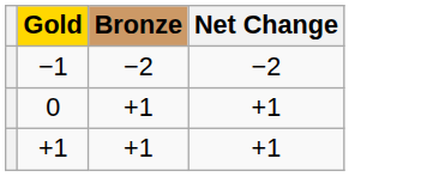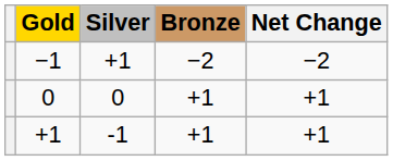+ column: Silver | +1 | 0 | -1
